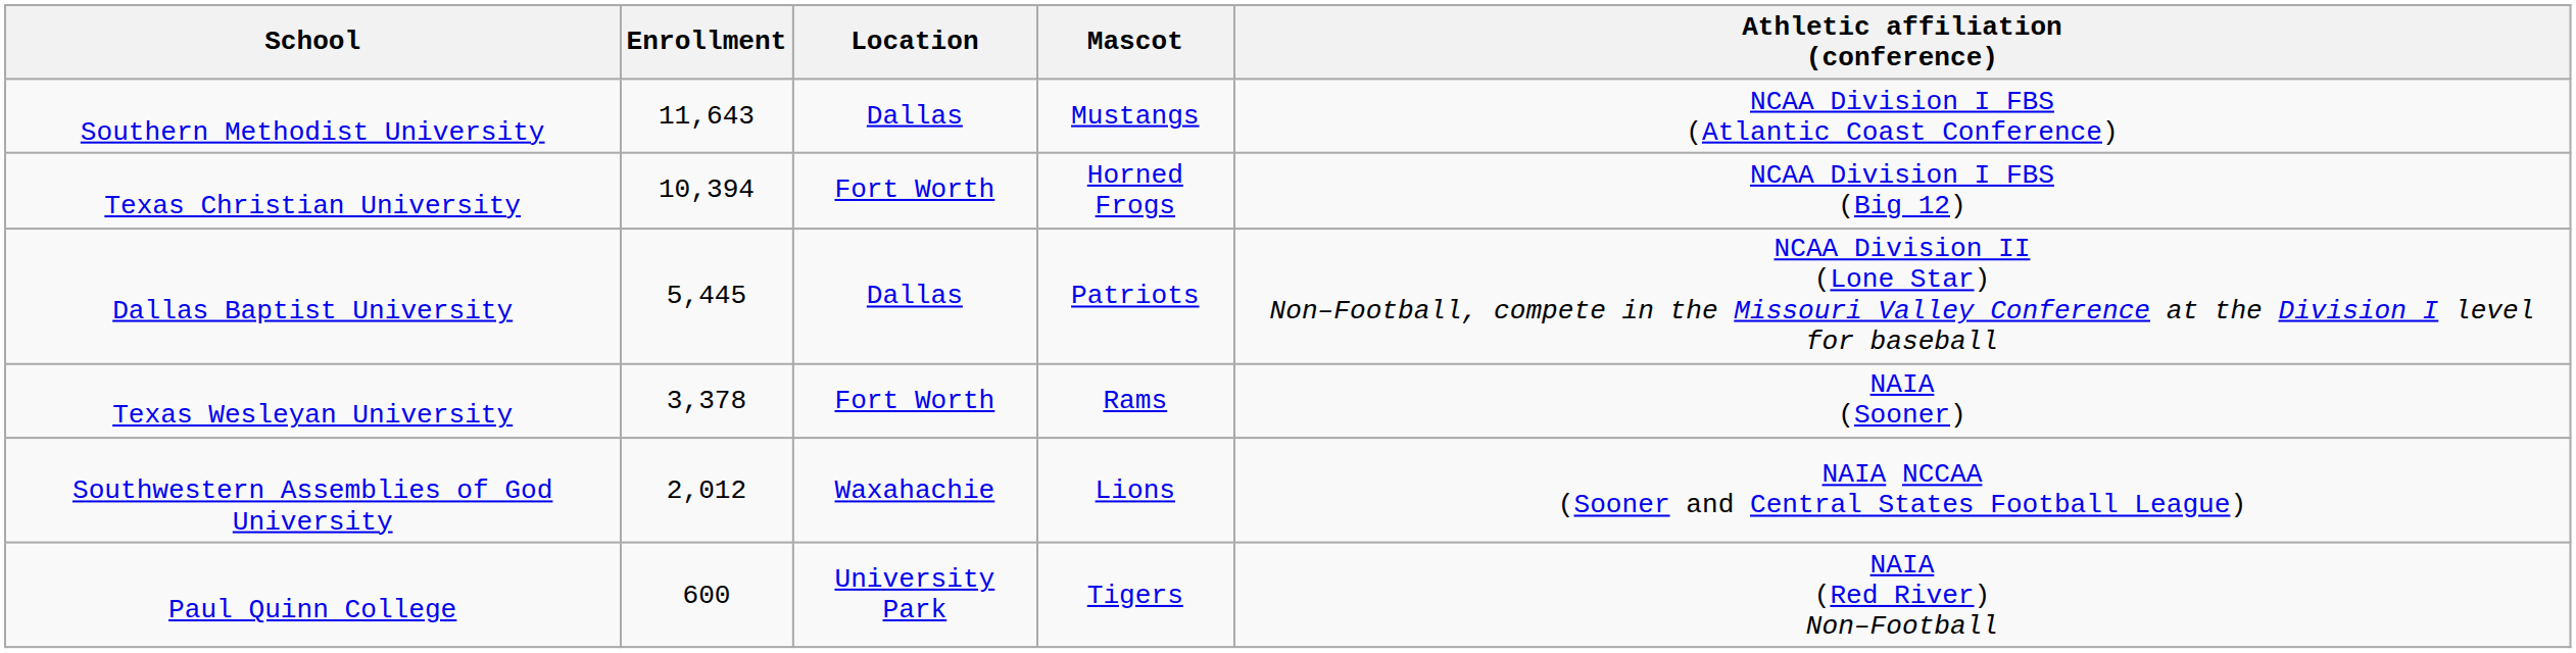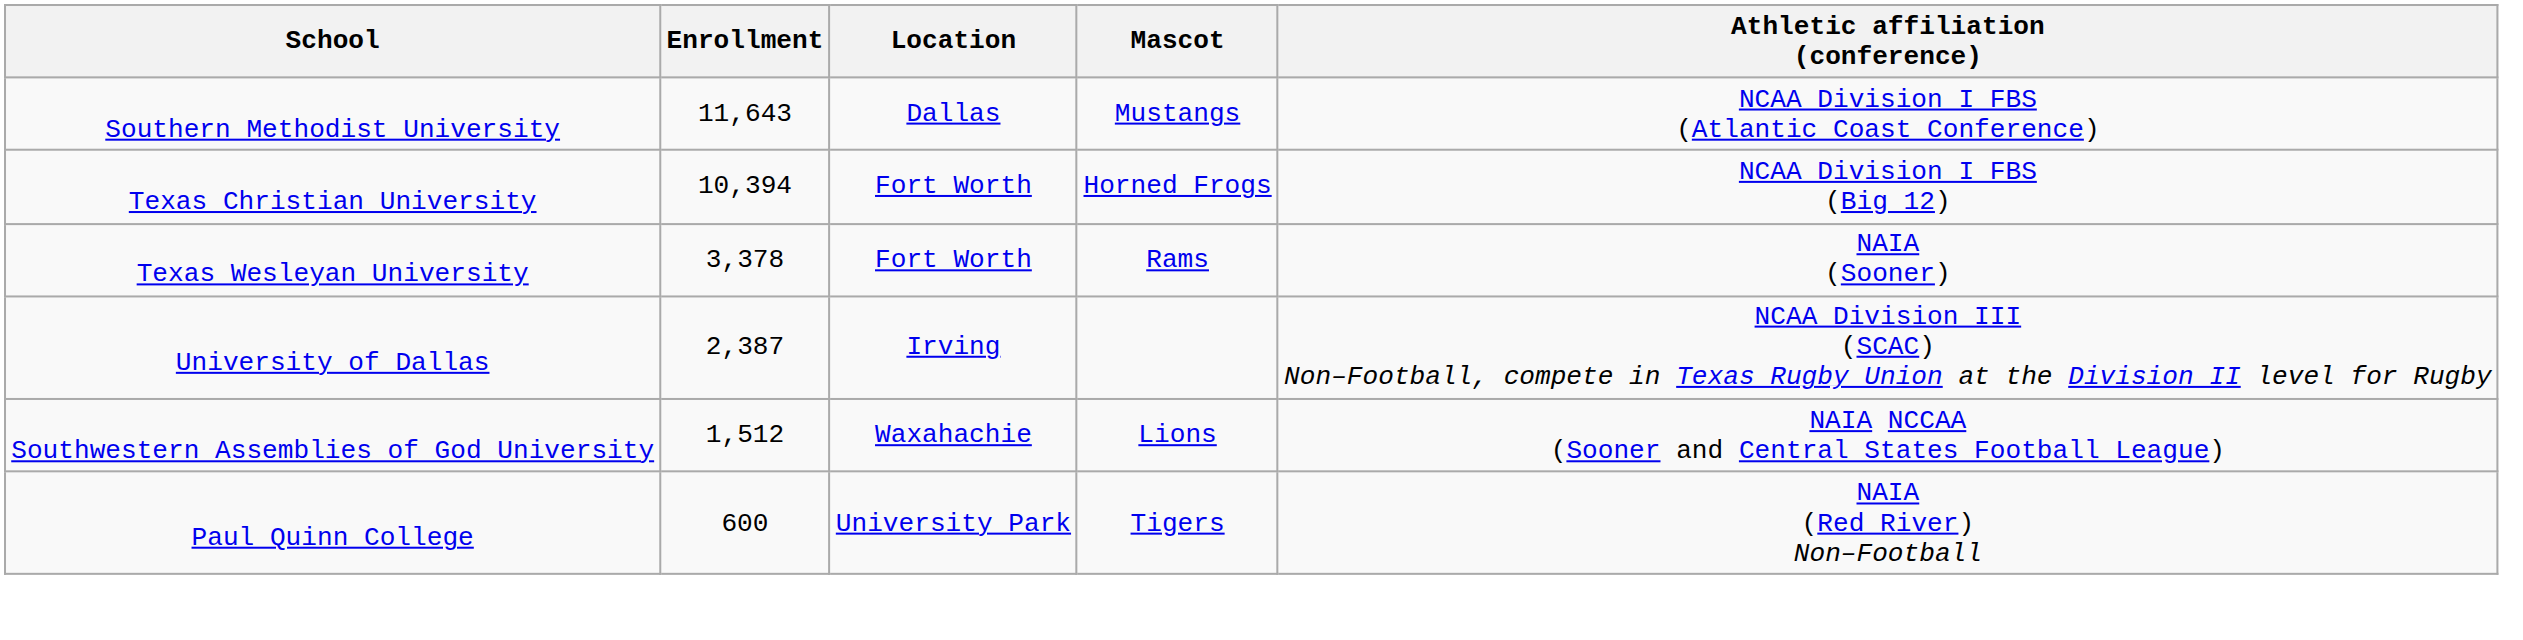- row: Dallas Baptist University | 5,445 | Dallas | Patriots | NCAA Division II (Lone Star) Non–Football, compete in the Missouri Valley Conference at the Division I level for baseball
+ row: University of Dallas | 2,387 | Irving | NCAA Division III (SCAC) Non–Football, compete in Texas Rugby Union at the Division II level for Rugby
Southwestern Assemblies of God University | Enrollment: 2,012 -> 1,512
